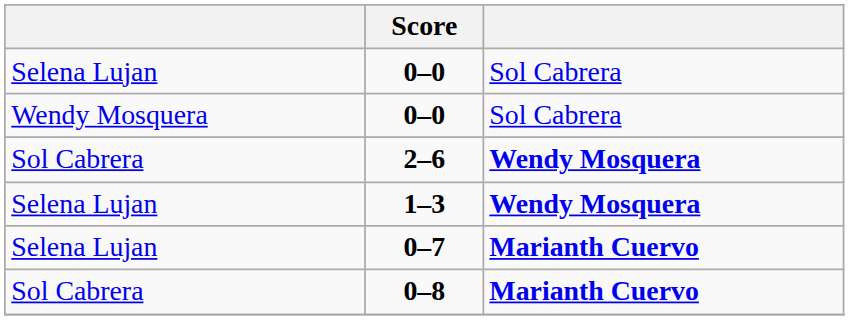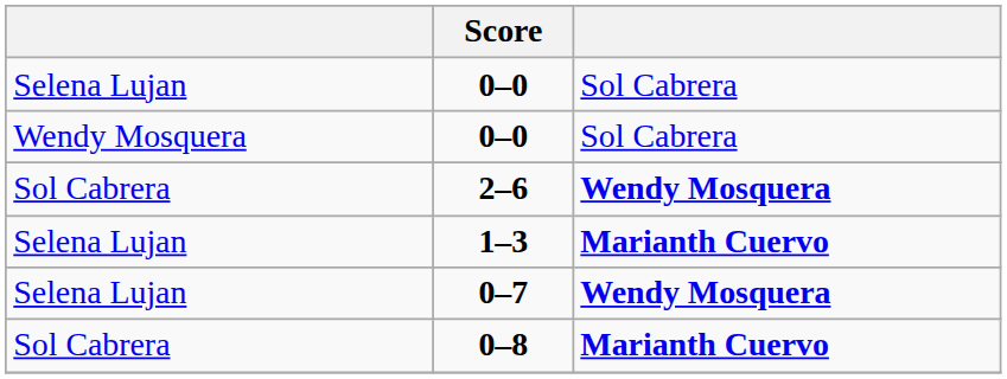1–3 | column 3: Wendy Mosquera -> Marianth Cuervo
0–7 | column 3: Marianth Cuervo -> Wendy Mosquera
